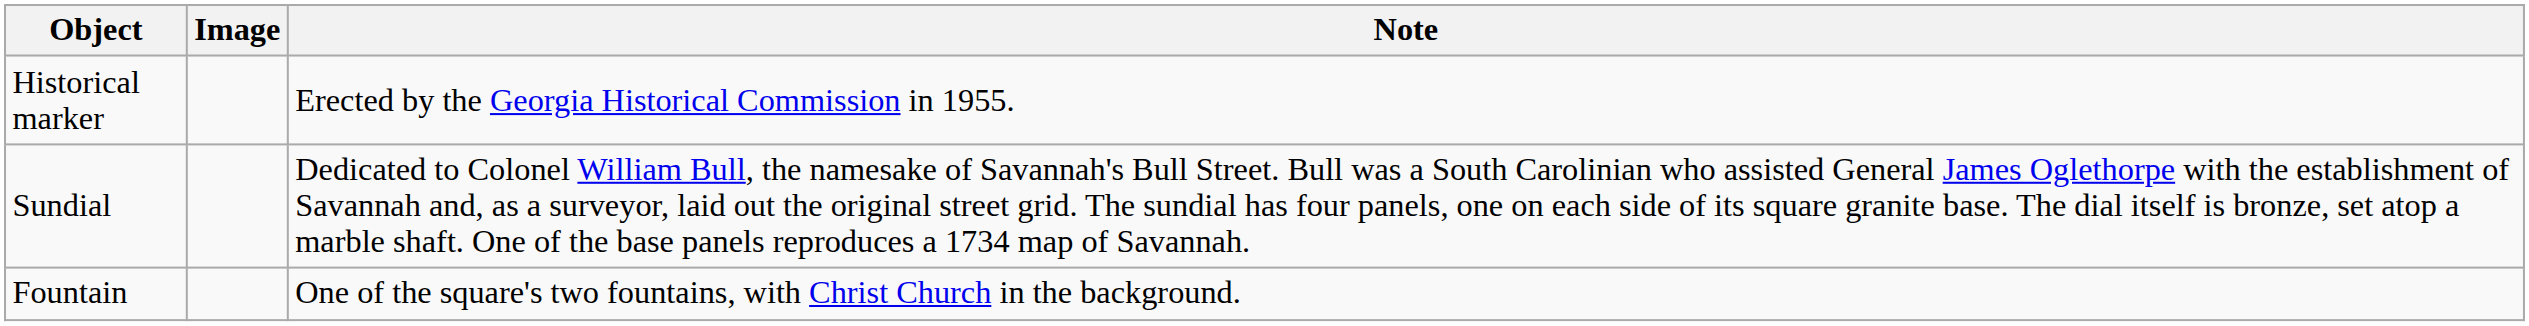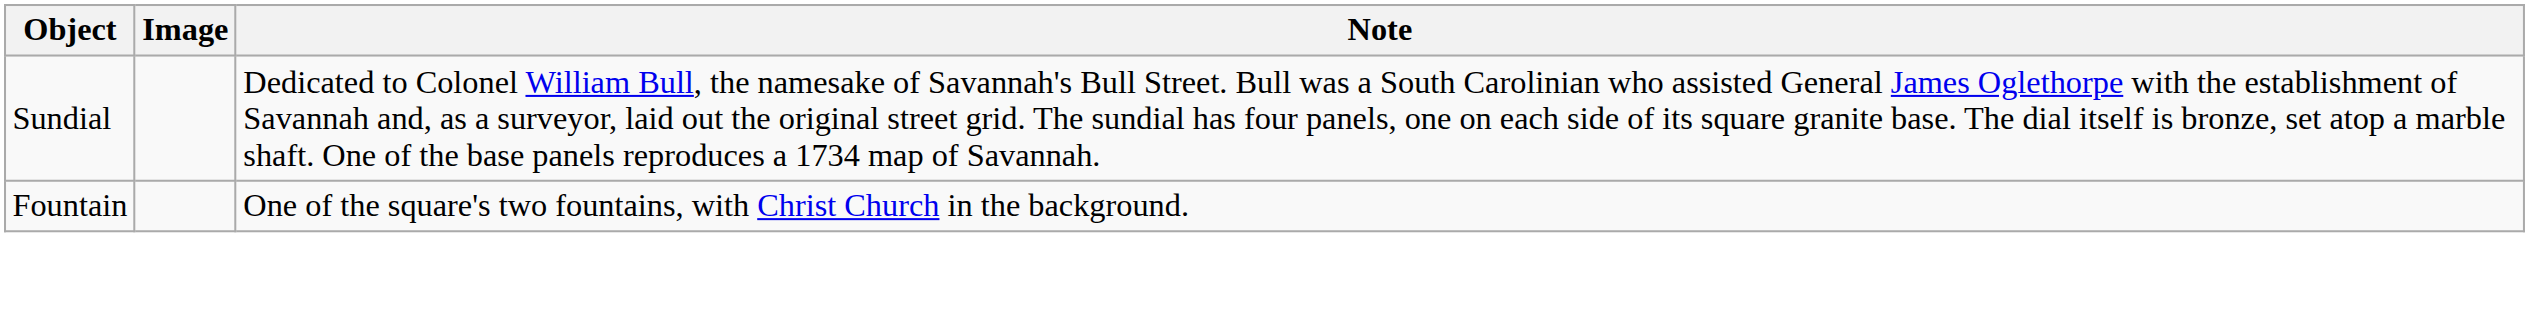- row: Historical marker | Erected by the Georgia Historical Commission in 1955.
